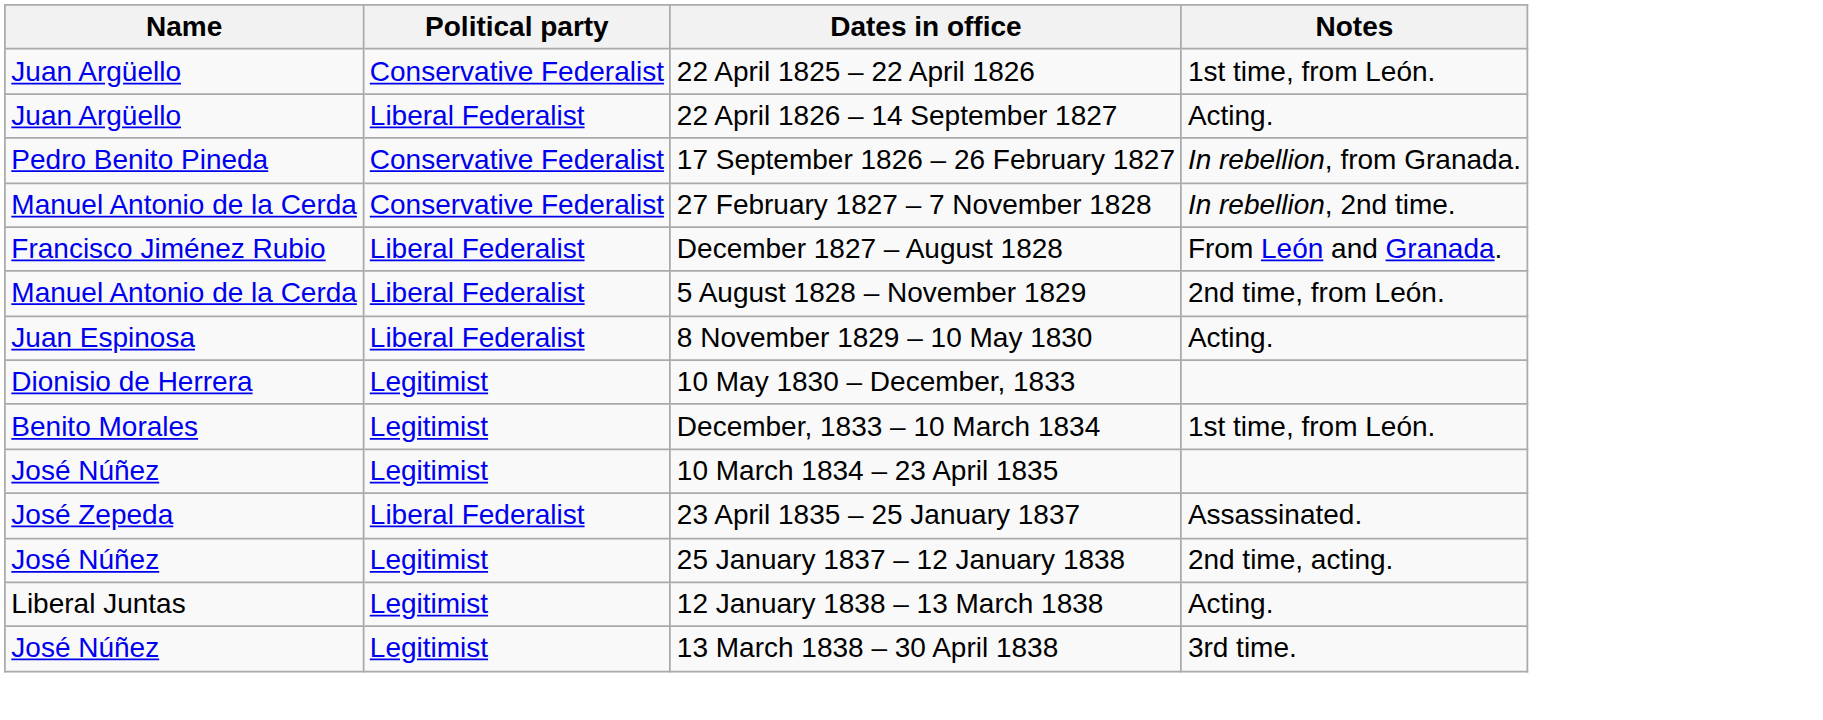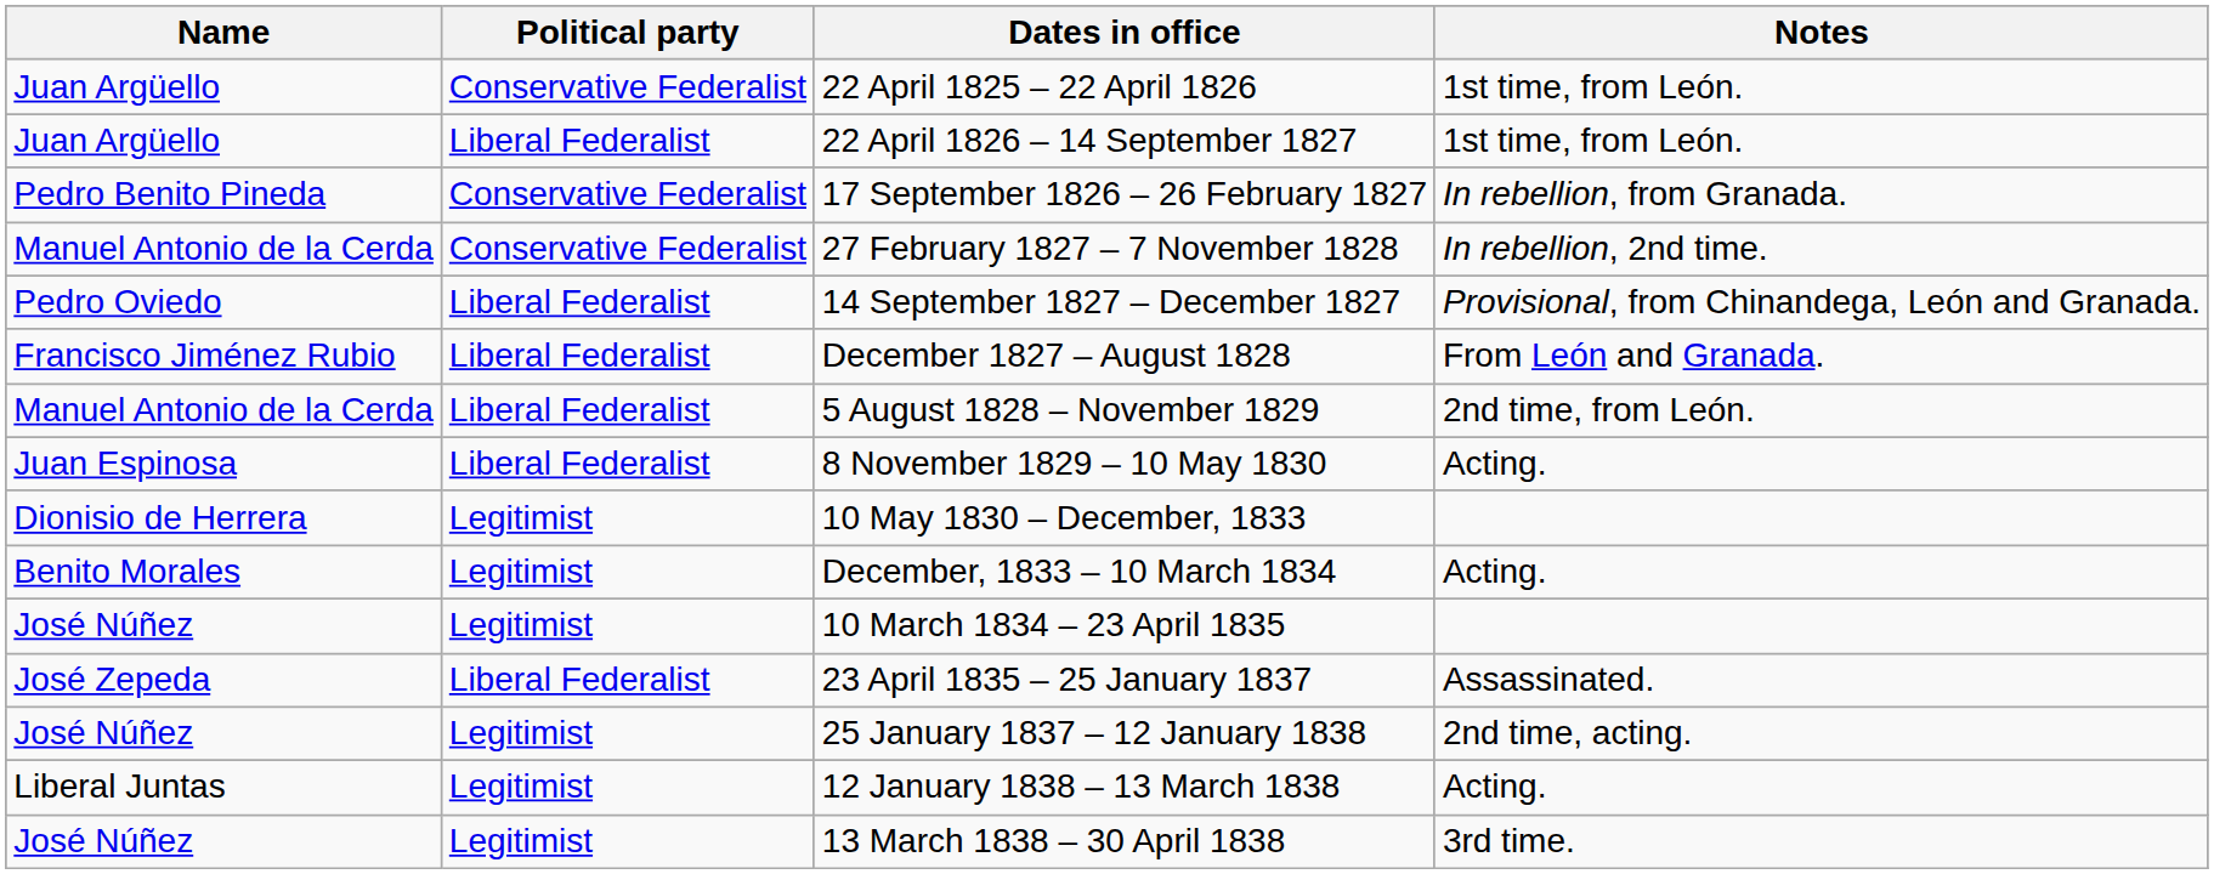22 April 1826 – 14 September 1827 | Notes: Acting. -> 1st time, from León.
+ row: Pedro Oviedo | Liberal Federalist | 14 September 1827 – December 1827 | Provisional, from Chinandega, León and Granada.
December, 1833 – 10 March 1834 | Notes: 1st time, from León. -> Acting.
